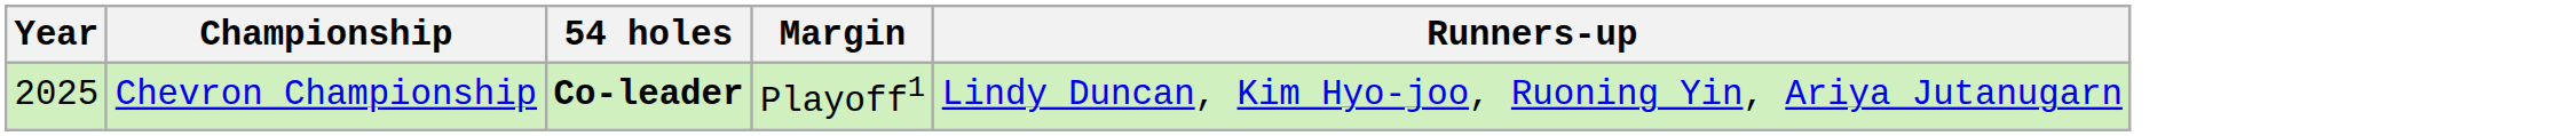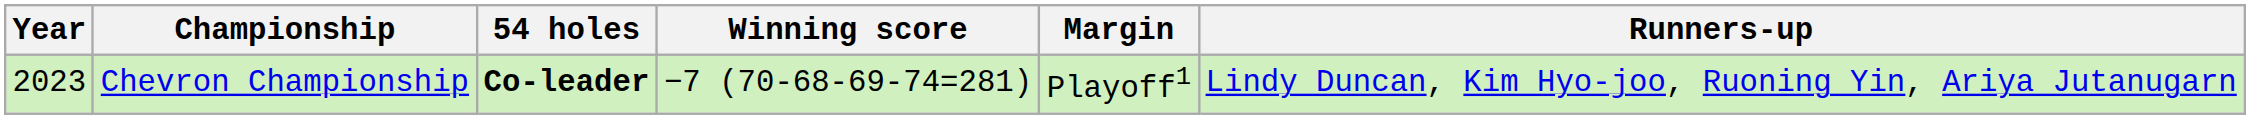+ column: Winning score | −7 (70-68-69-74=281)
Chevron Championship | Year: 2025 -> 2023
